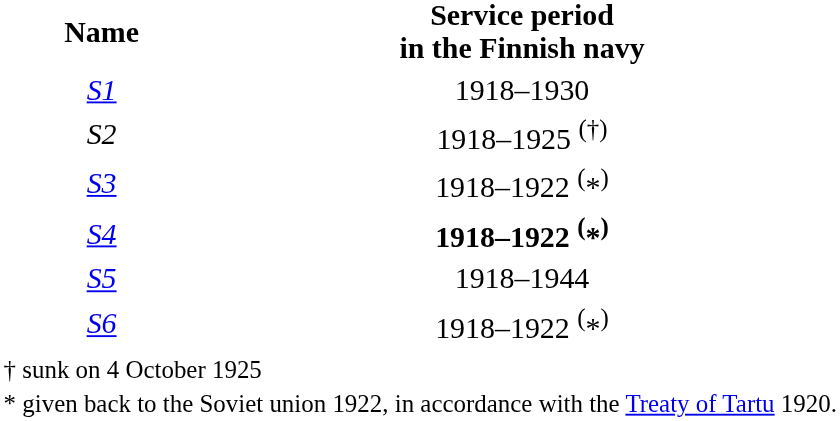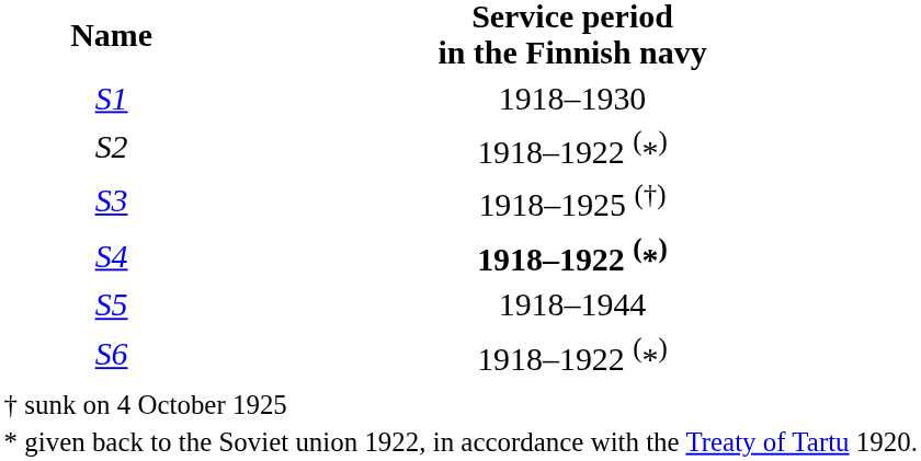S2 | Service period in the Finnish navy: 1918–1925 (†) -> 1918–1922 (*)
S3 | Service period in the Finnish navy: 1918–1922 (*) -> 1918–1925 (†)
